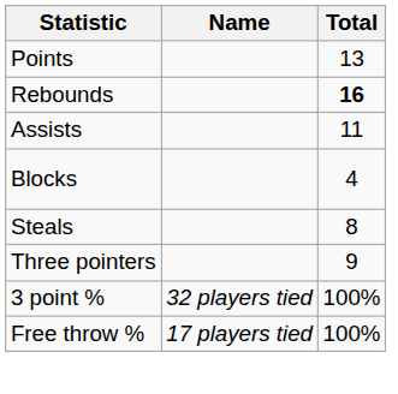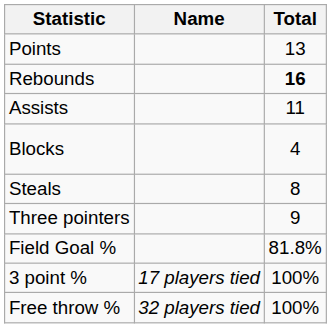+ row: Field Goal % | 81.8%
3 point % | Name: 32 players tied -> 17 players tied
Free throw % | Name: 17 players tied -> 32 players tied
